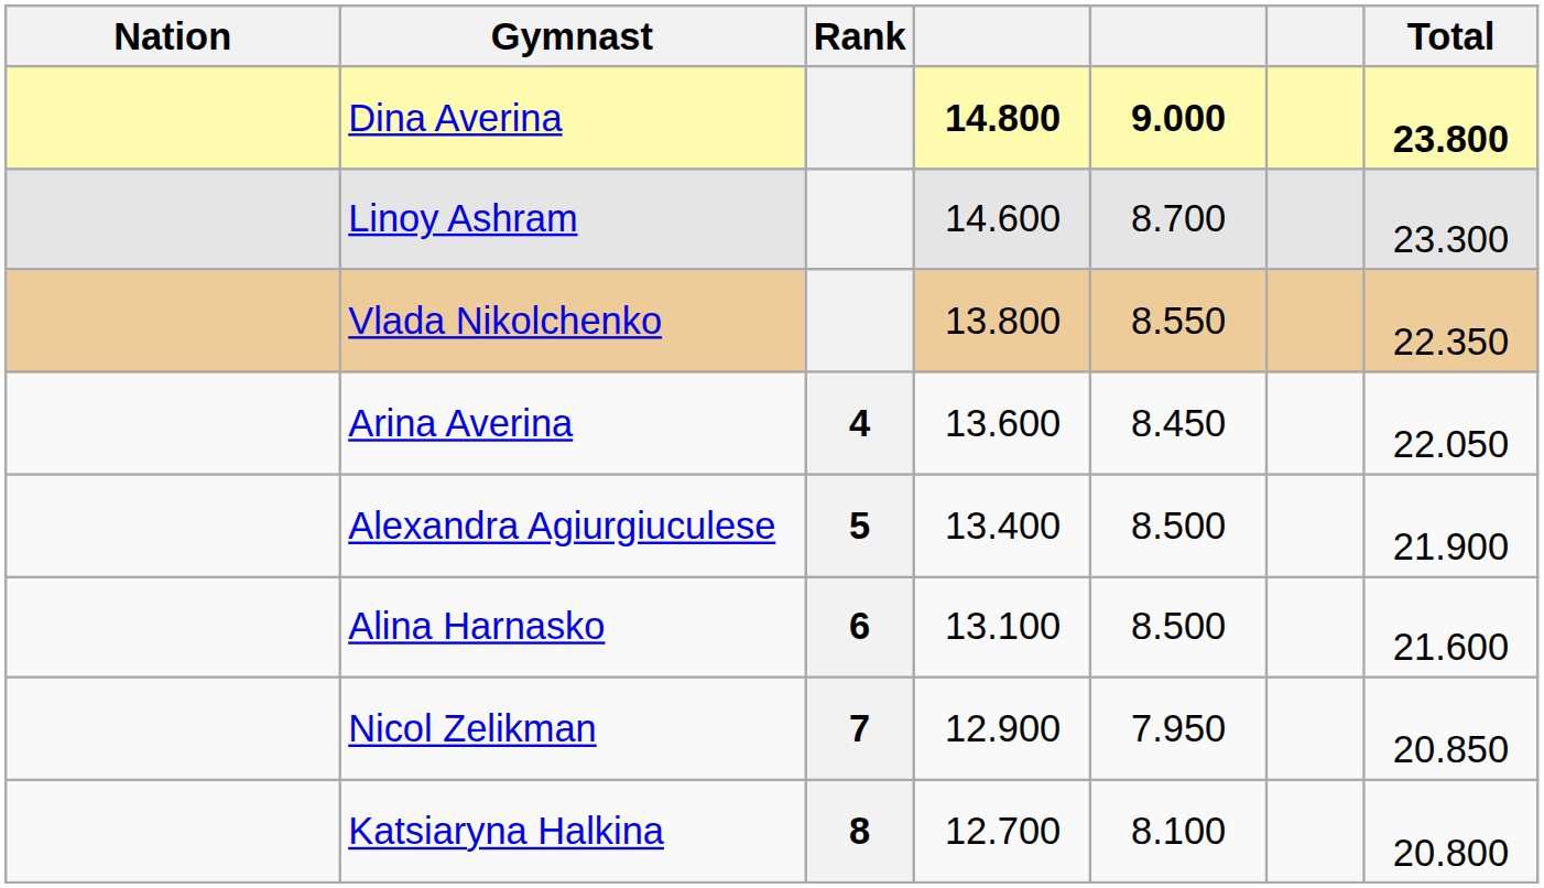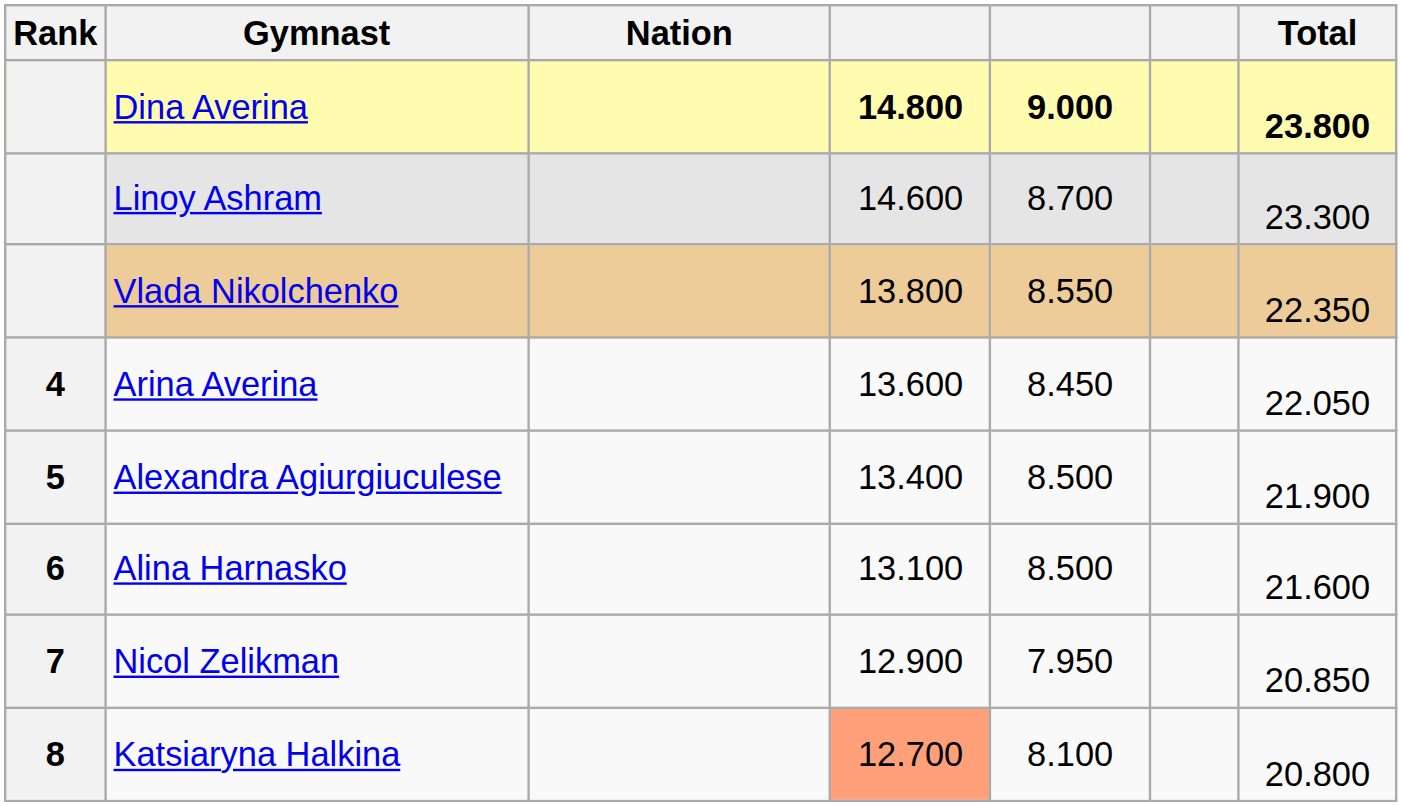columns swapped: Rank <-> Nation
Katsiaryna Halkina | column 4: no background -> lightsalmon background
